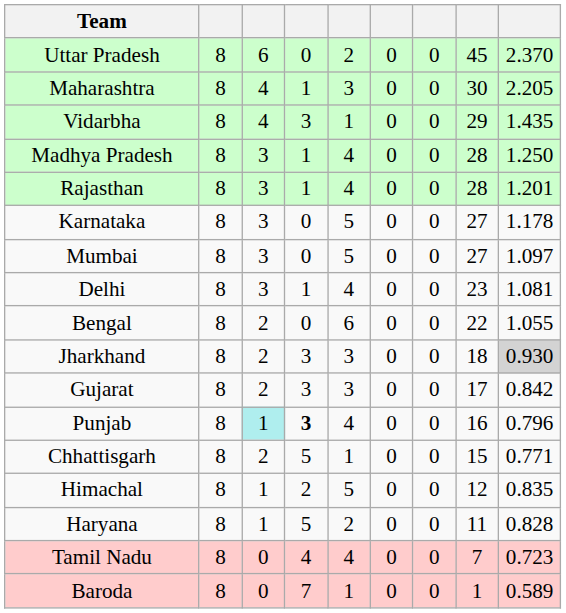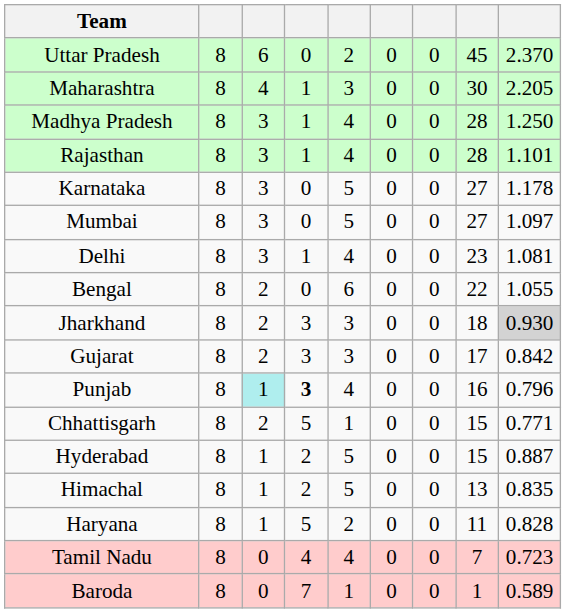- row: Vidarbha | 8 | 4 | 3 | 1 | 0 | 0 | 29 | 1.435
Rajasthan | column 9: 1.201 -> 1.101
+ row: Hyderabad | 8 | 1 | 2 | 5 | 0 | 0 | 15 | 0.887
Himachal | column 8: 12 -> 13
